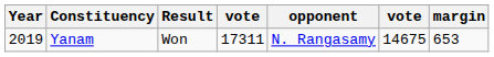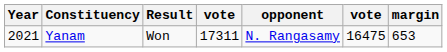Yanam | Year: 2019 -> 2021
Yanam | column 6: 14675 -> 16475
